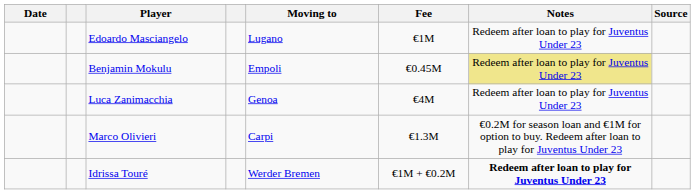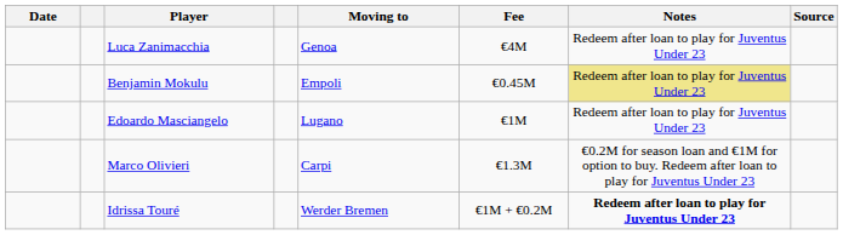rows swapped: Edoardo Masciangelo <-> Luca Zanimacchia
